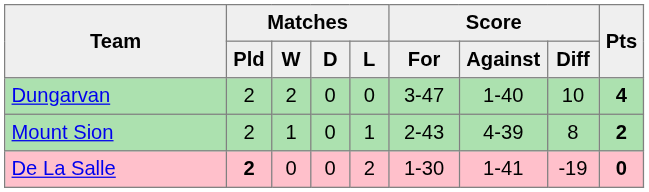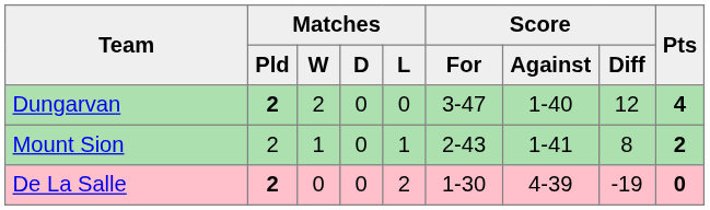Dungarvan | Matches / Pld: normal -> bold
Dungarvan | Score / Diff: 10 -> 12
Mount Sion | Score / Against: 4-39 -> 1-41
De La Salle | Score / Against: 1-41 -> 4-39
